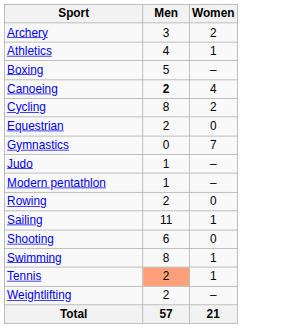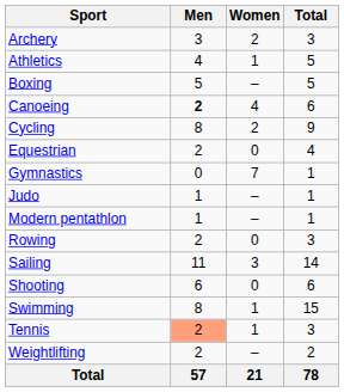+ column: Total | 3 | 5 | 5 | 6 | 9 | 4 | 1 | 1 | 1 | 3 | 14 | 6 | 15 | 3 | 2 | 78
Sailing | Women: 1 -> 3
